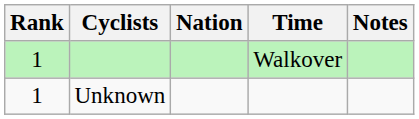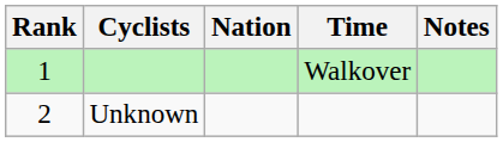Unknown | Rank: 1 -> 2
